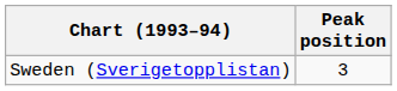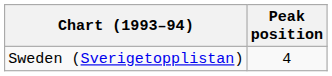Sweden (Sverigetopplistan) | Peak position: 3 -> 4
